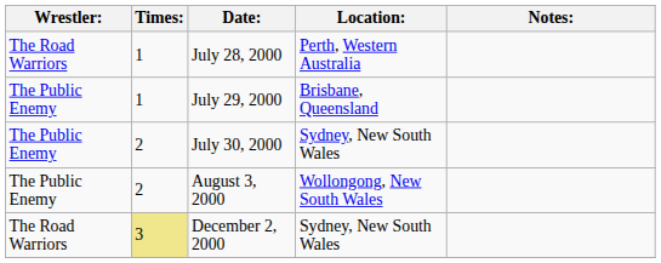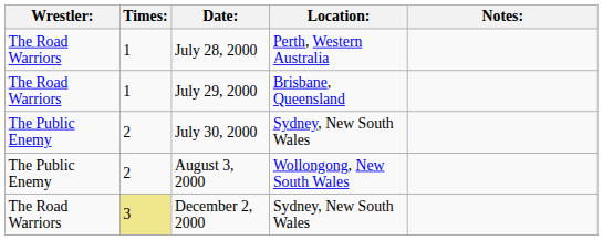July 29, 2000 | Wrestler:: The Public Enemy -> The Road Warriors
